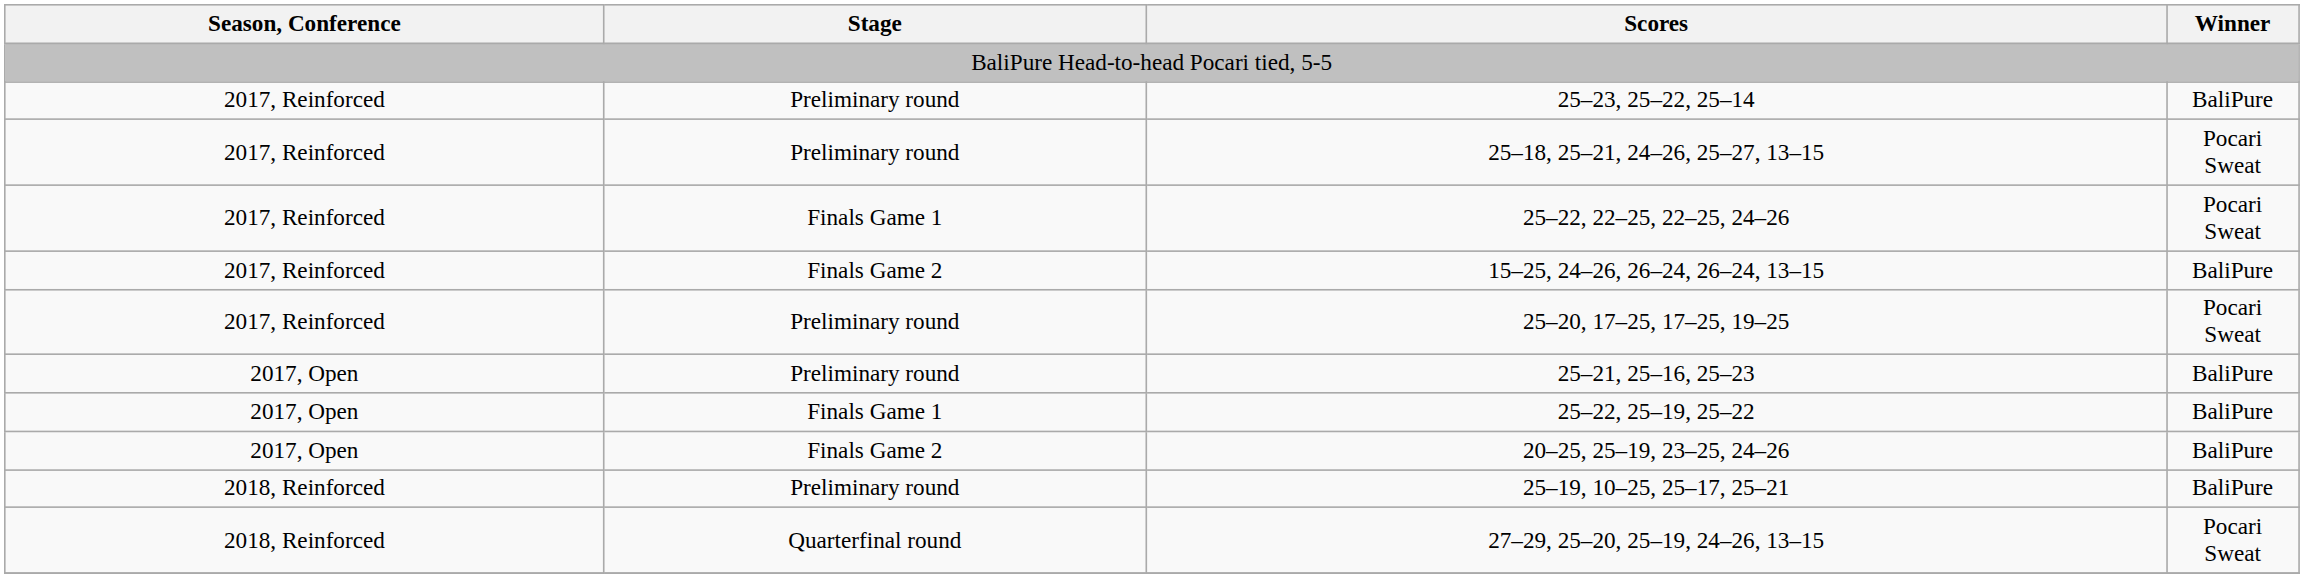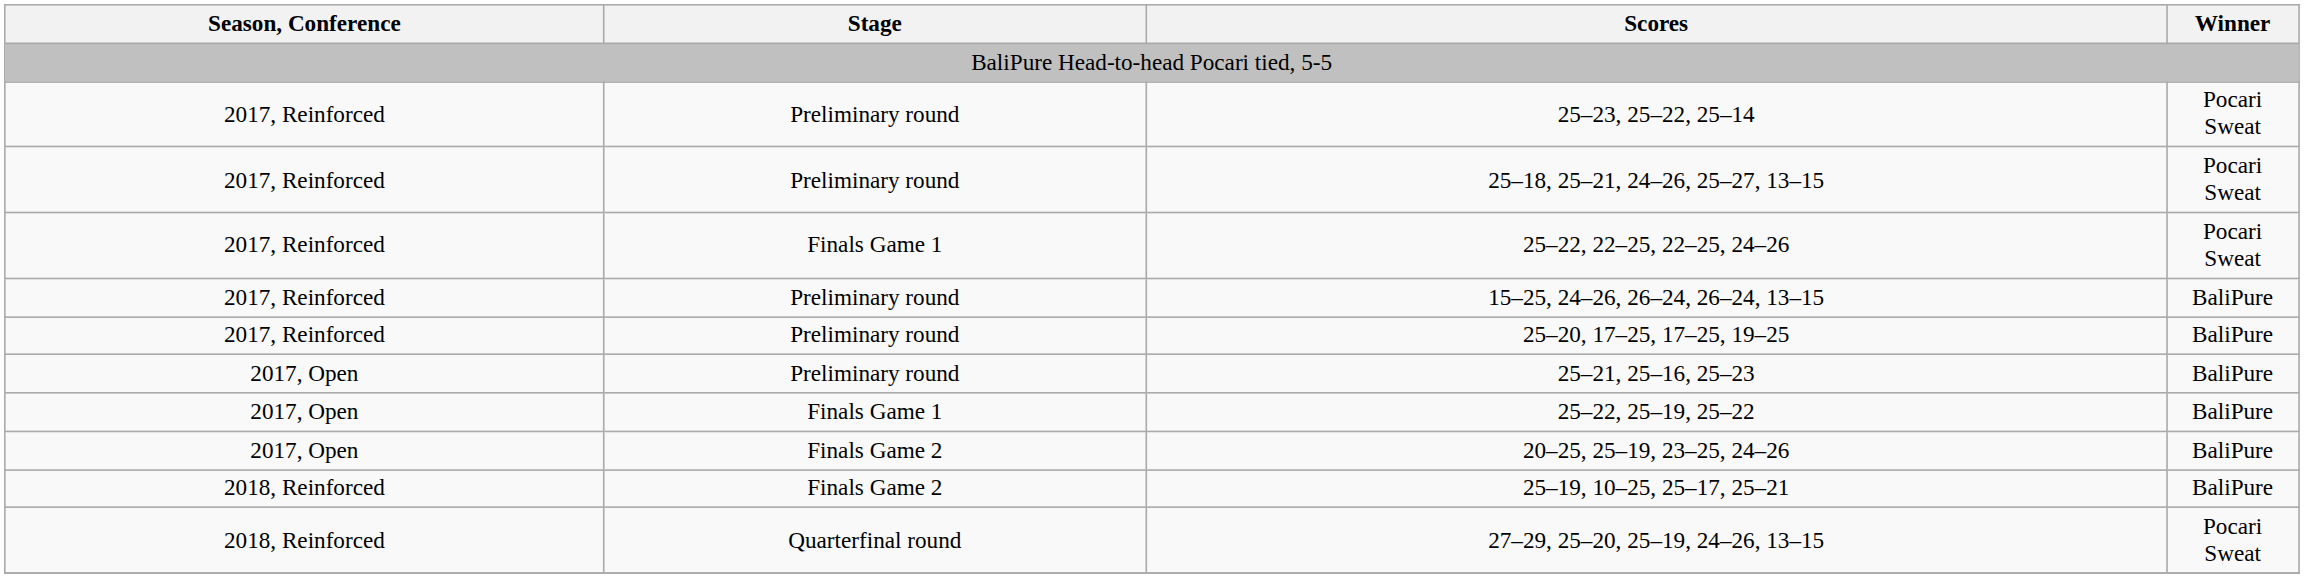25–23, 25–22, 25–14 | Winner: BaliPure -> Pocari Sweat
15–25, 24–26, 26–24, 26–24, 13–15 | Stage: Finals Game 2 -> Preliminary round
25–20, 17–25, 17–25, 19–25 | Winner: Pocari Sweat -> BaliPure
25–19, 10–25, 25–17, 25–21 | Stage: Preliminary round -> Finals Game 2
